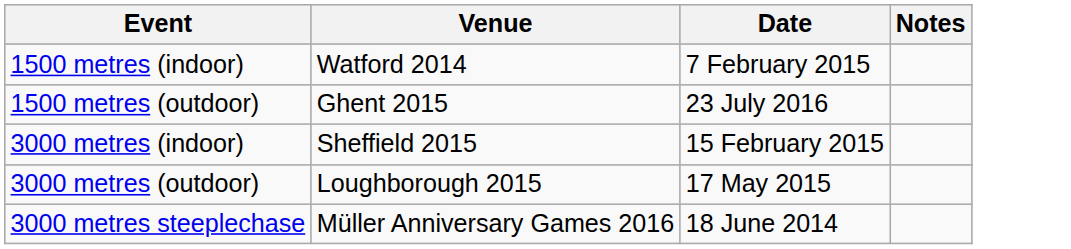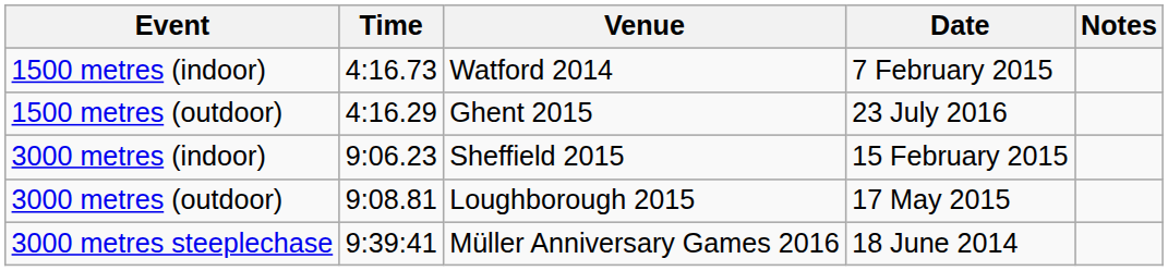+ column: Time | 4:16.73 | 4:16.29 | 9:06.23 | 9:08.81 | 9:39:41
